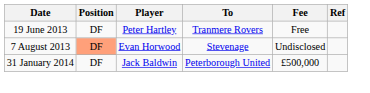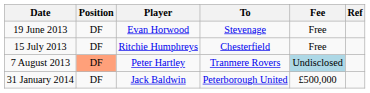19 June 2013 | Player: Peter Hartley -> Evan Horwood
19 June 2013 | To: Tranmere Rovers -> Stevenage
+ row: 15 July 2013 | DF | Ritchie Humphreys | Chesterfield | Free
7 August 2013 | Player: Evan Horwood -> Peter Hartley
7 August 2013 | To: Stevenage -> Tranmere Rovers
7 August 2013 | Fee: no background -> lightblue background
